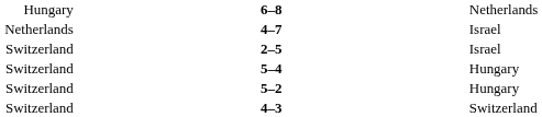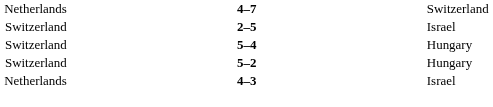- row: Hungary | 6–8 | Netherlands
4–7 | column 3: Israel -> Switzerland
4–3 | column 1: Switzerland -> Netherlands
4–3 | column 3: Switzerland -> Israel
